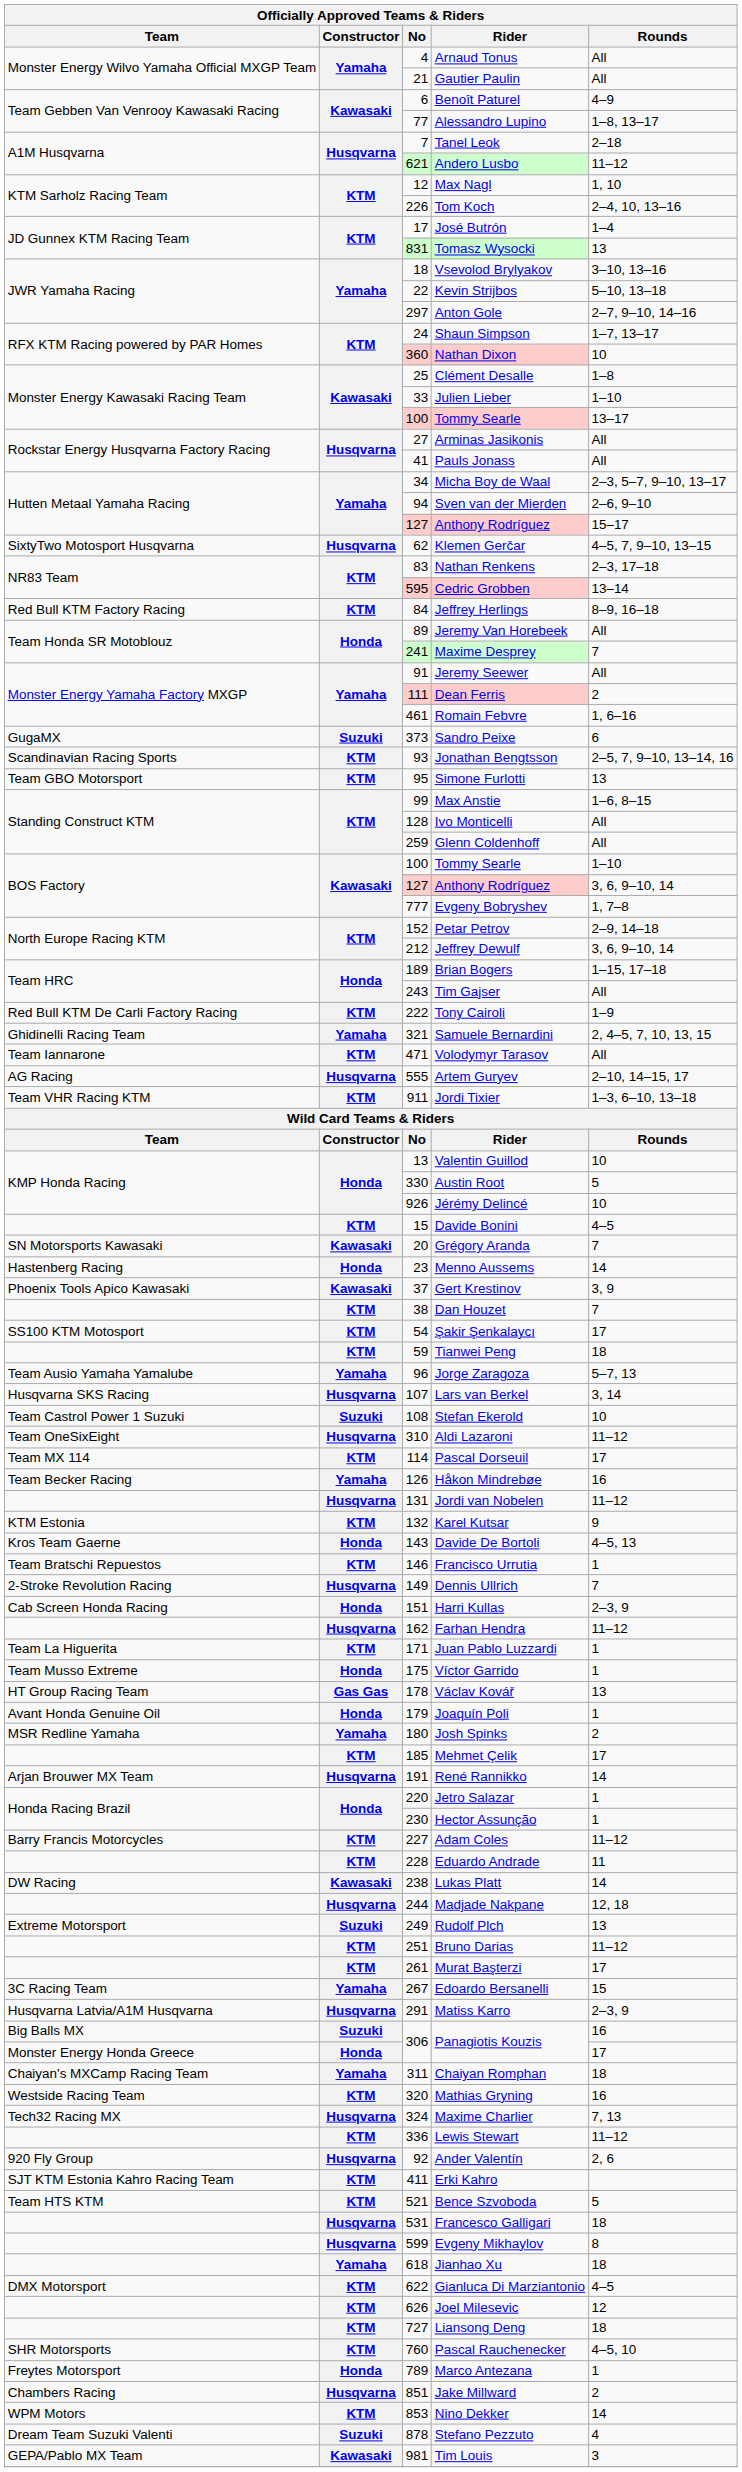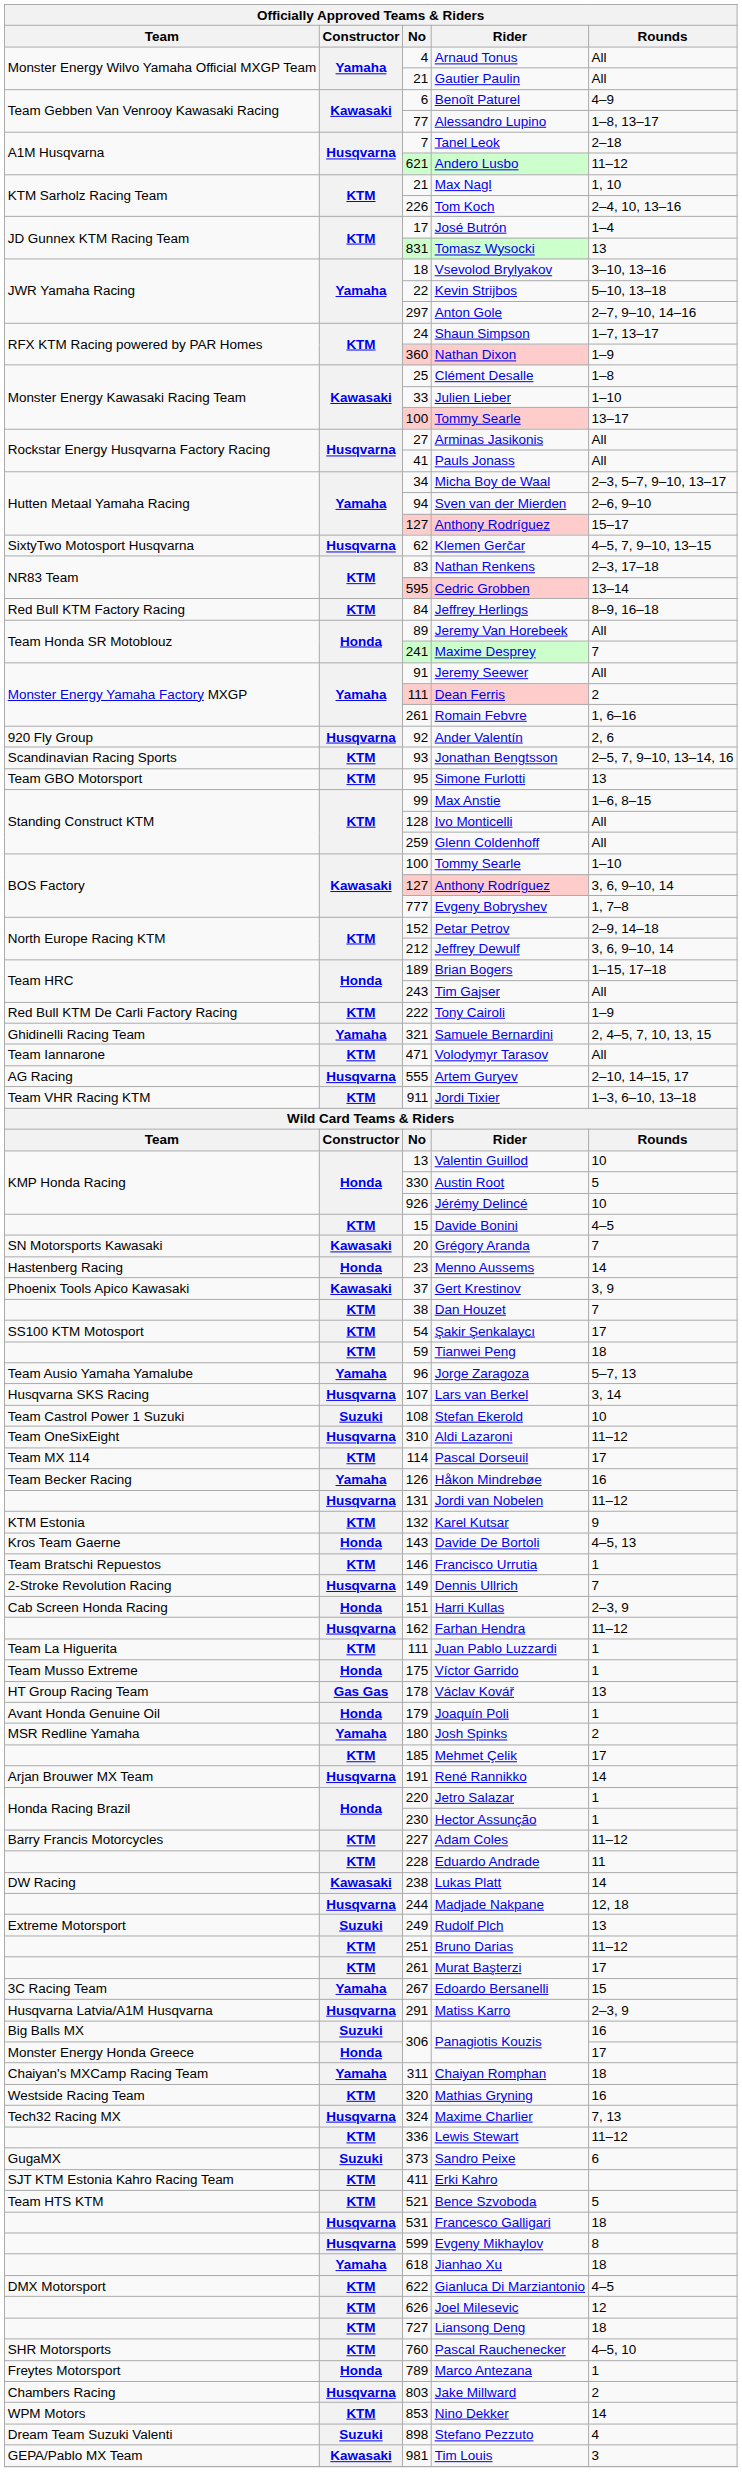Max Nagl | No: 12 -> 21
Nathan Dixon | Rounds: 10 -> 1–9
Romain Febvre | No: 461 -> 261
rows swapped: Ander Valentín <-> Sandro Peixe
Juan Pablo Luzzardi | No: 171 -> 111
Jake Millward | No: 851 -> 803
Stefano Pezzuto | No: 878 -> 898
